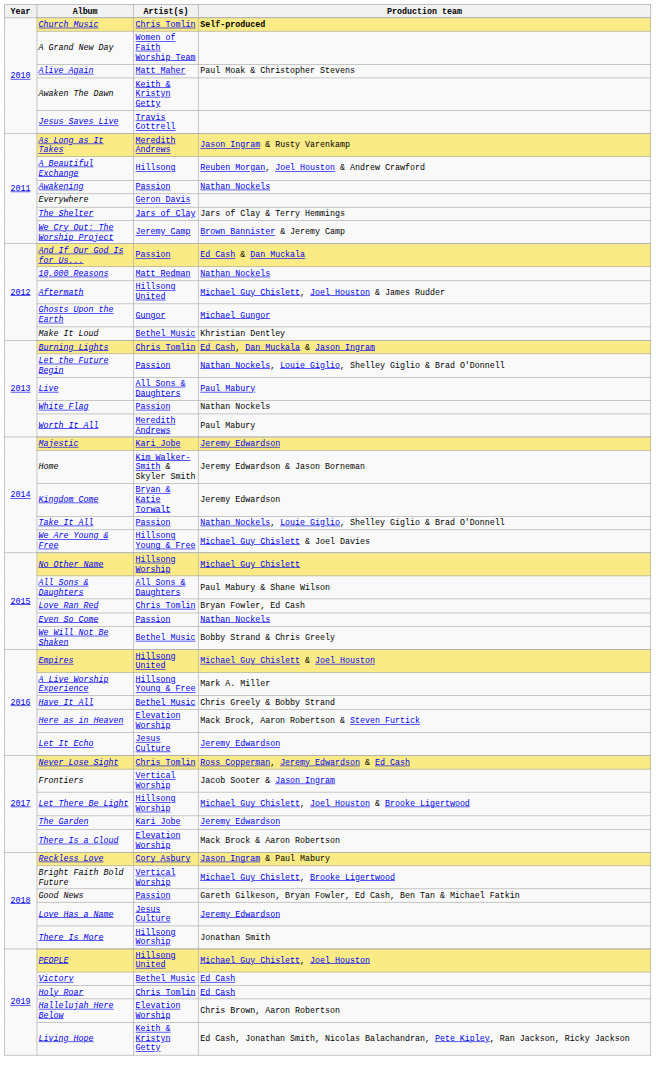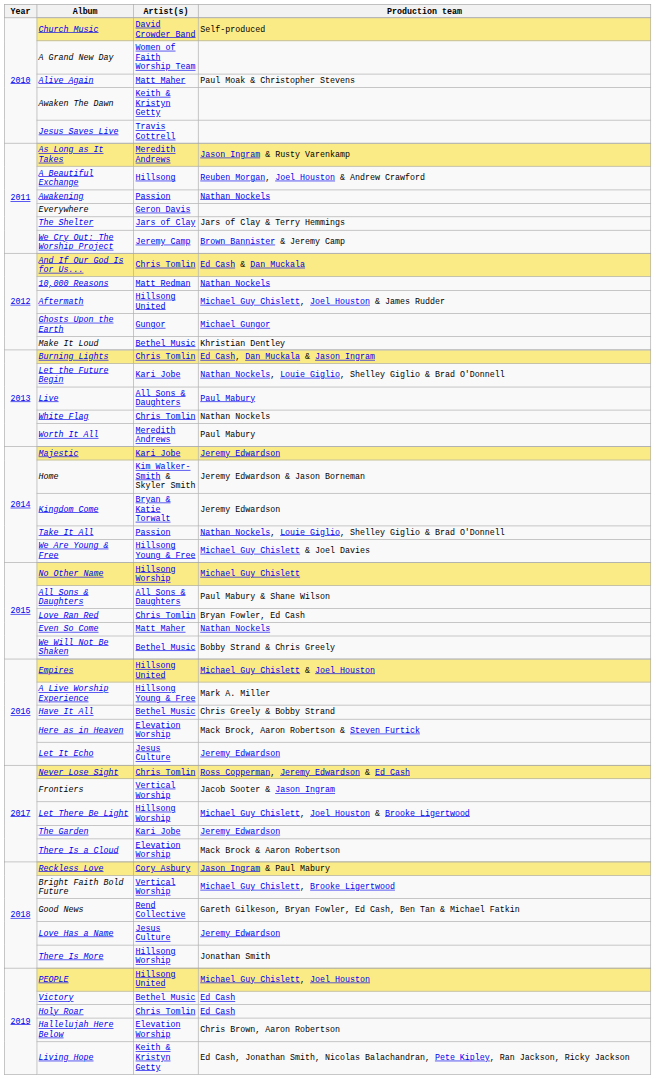Church Music | Artist(s): Chris Tomlin -> David Crowder Band
Church Music | Production team: bold -> normal
And If Our God Is for Us... | Artist(s): Passion -> Chris Tomlin
Let the Future Begin | Artist(s): Passion -> Kari Jobe
White Flag | Artist(s): Passion -> Chris Tomlin
Even So Come | Artist(s): Passion -> Matt Maher
Good News | Artist(s): Passion -> Rend Collective
